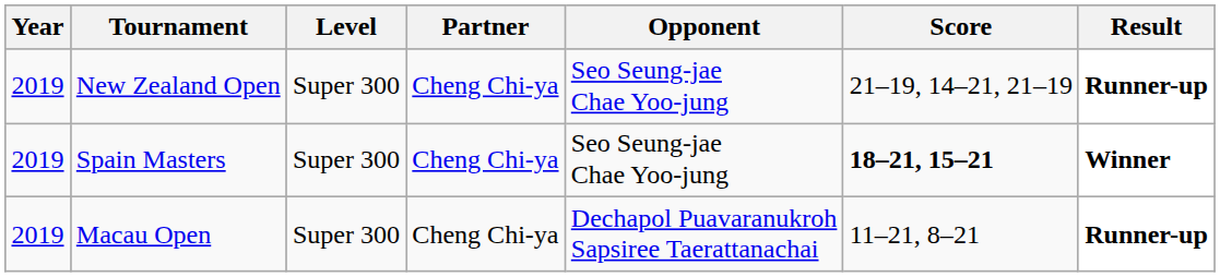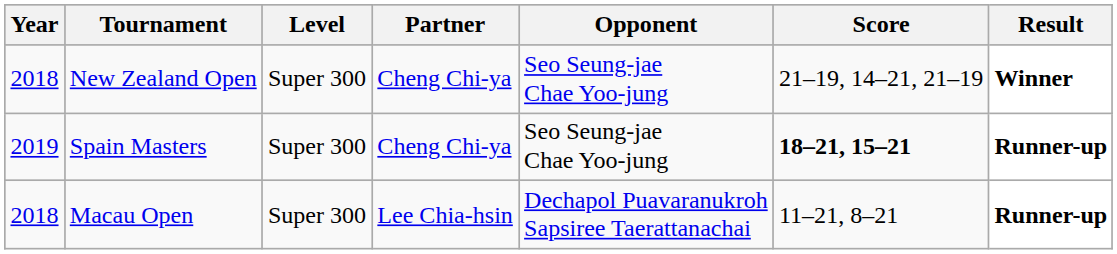New Zealand Open | Year: 2019 -> 2018
New Zealand Open | Result: Runner-up -> Winner
Spain Masters | Result: Winner -> Runner-up
Macau Open | Year: 2019 -> 2018
Macau Open | Partner: Cheng Chi-ya -> Lee Chia-hsin
